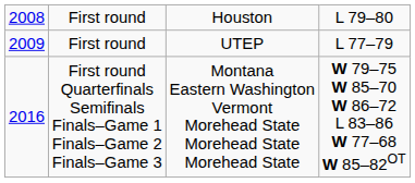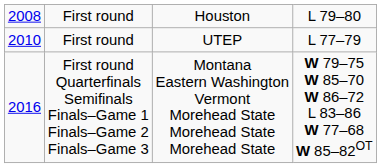First round / UTEP | column 1: 2009 -> 2010
